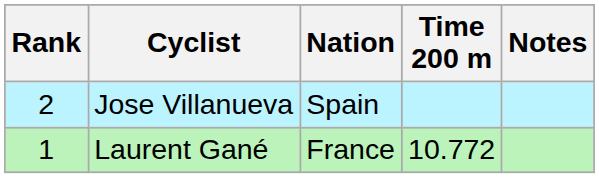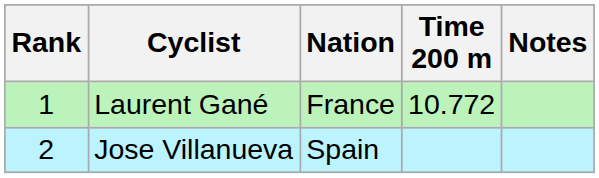rows swapped: Laurent Gané <-> Jose Villanueva
